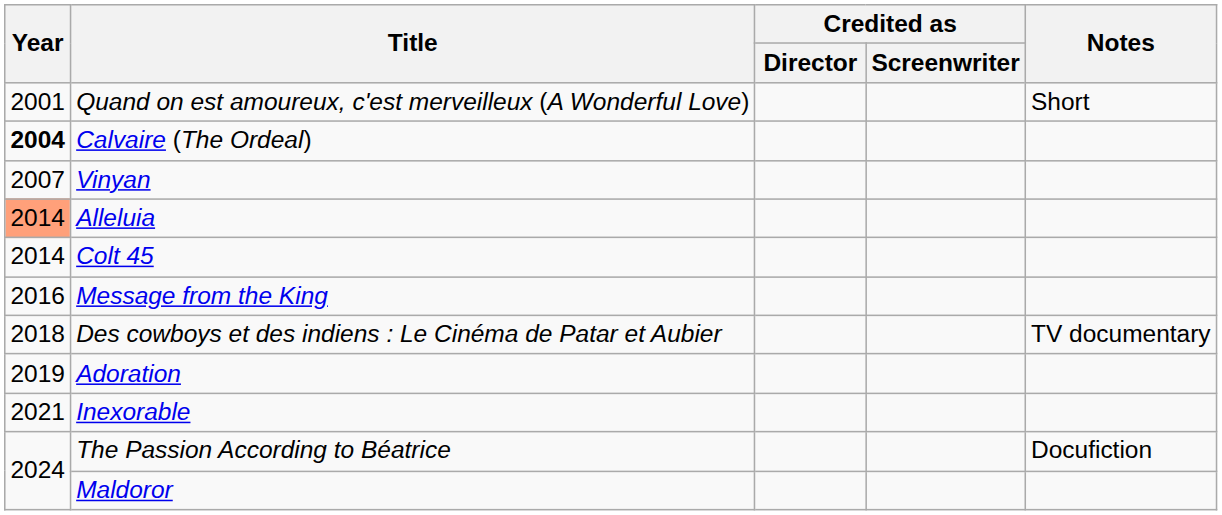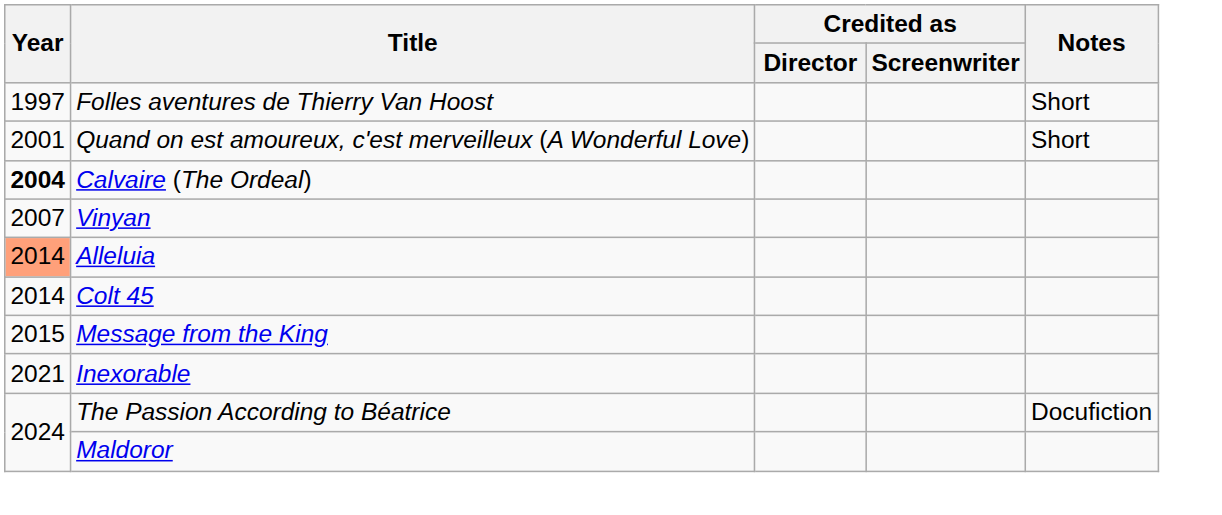+ row: 1997 | Folles aventures de Thierry Van Hoost | Short
Message from the King | Year: 2016 -> 2015
- row: 2018 | Des cowboys et des indiens : Le Cinéma de Patar et Aubier | TV documentary
- row: 2019 | Adoration
